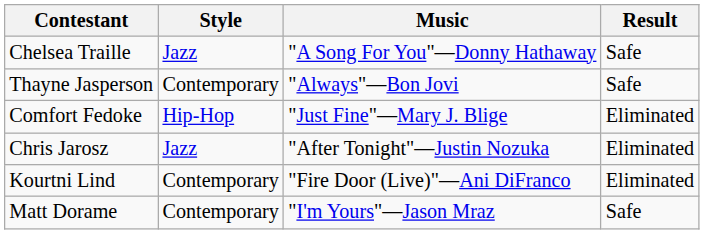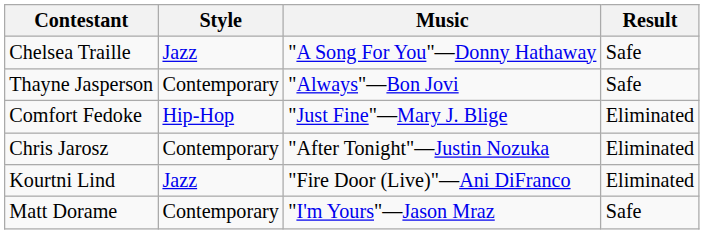Chris Jarosz | Style: Jazz -> Contemporary
Kourtni Lind | Style: Contemporary -> Jazz
